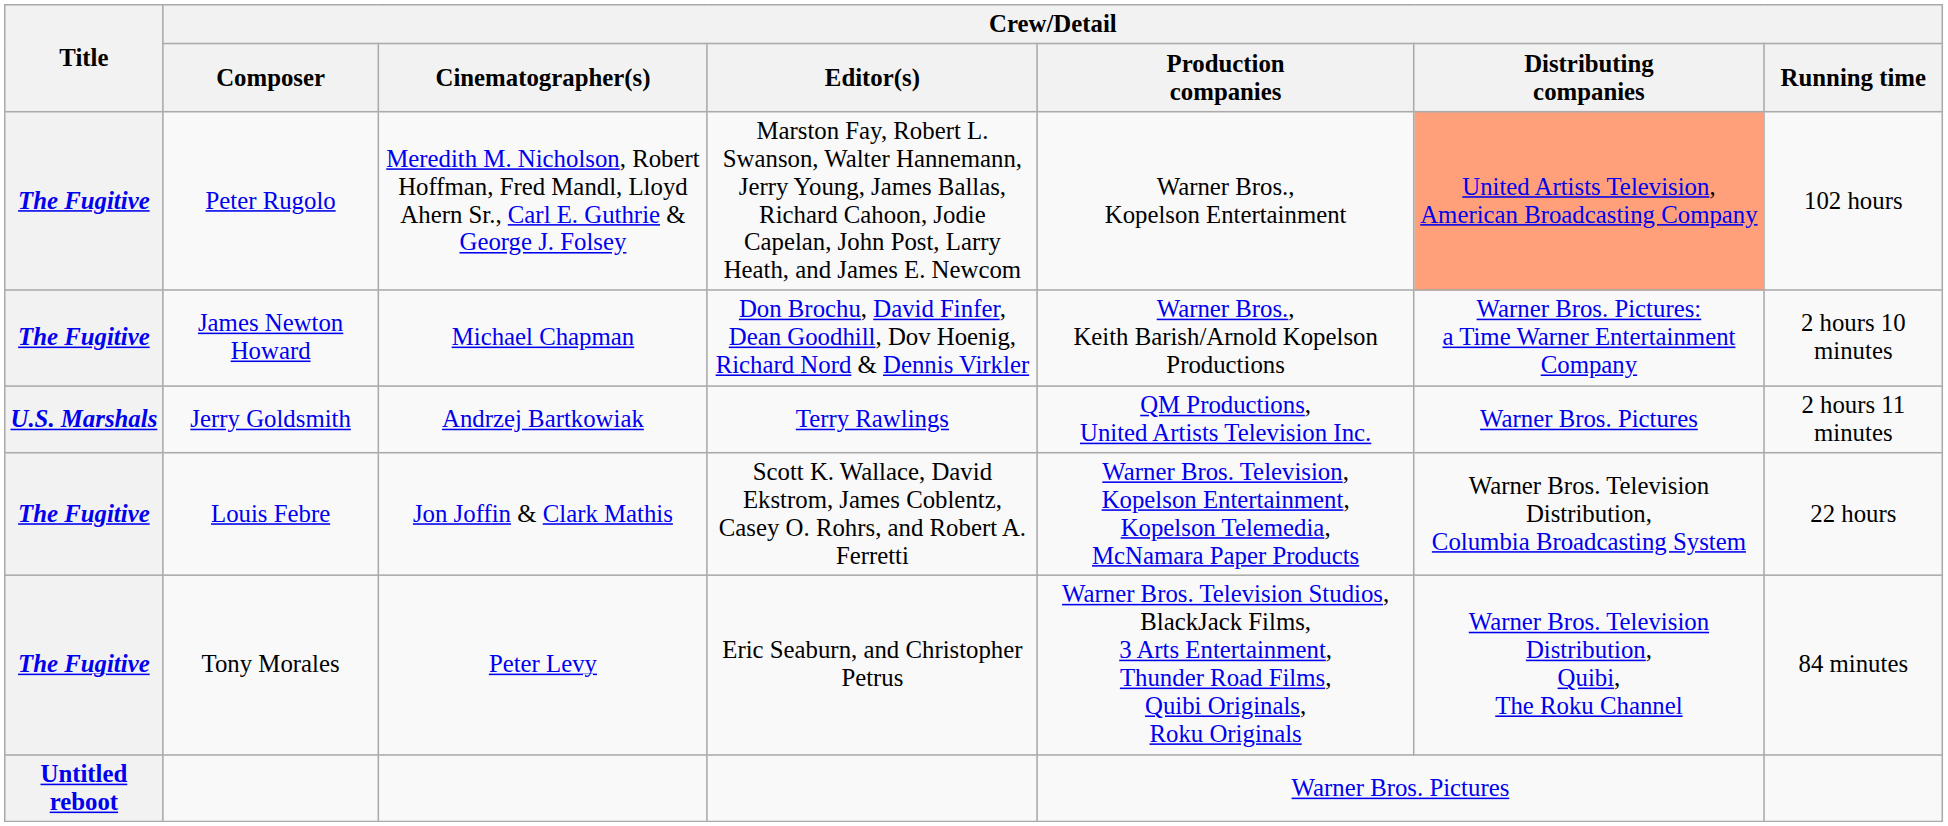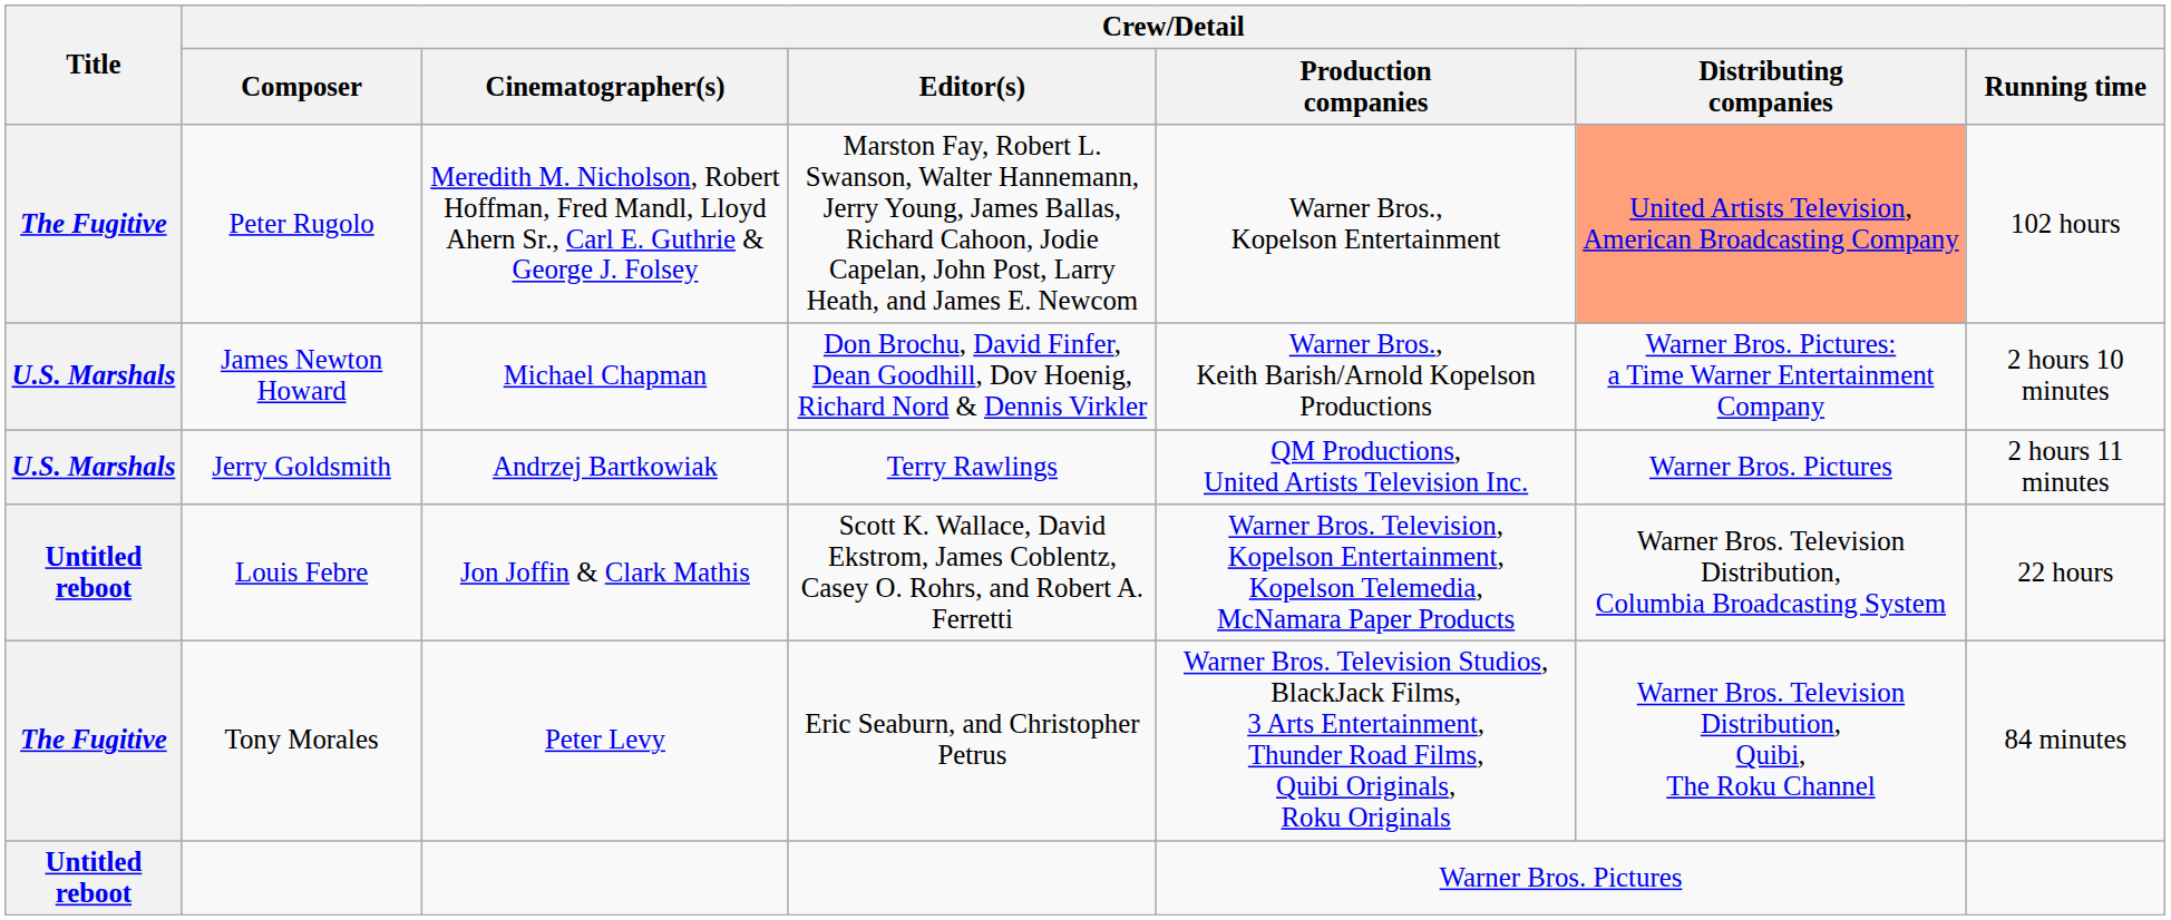James Newton Howard | Title: The Fugitive -> U.S. Marshals
Louis Febre | Title: The Fugitive -> Untitled reboot
